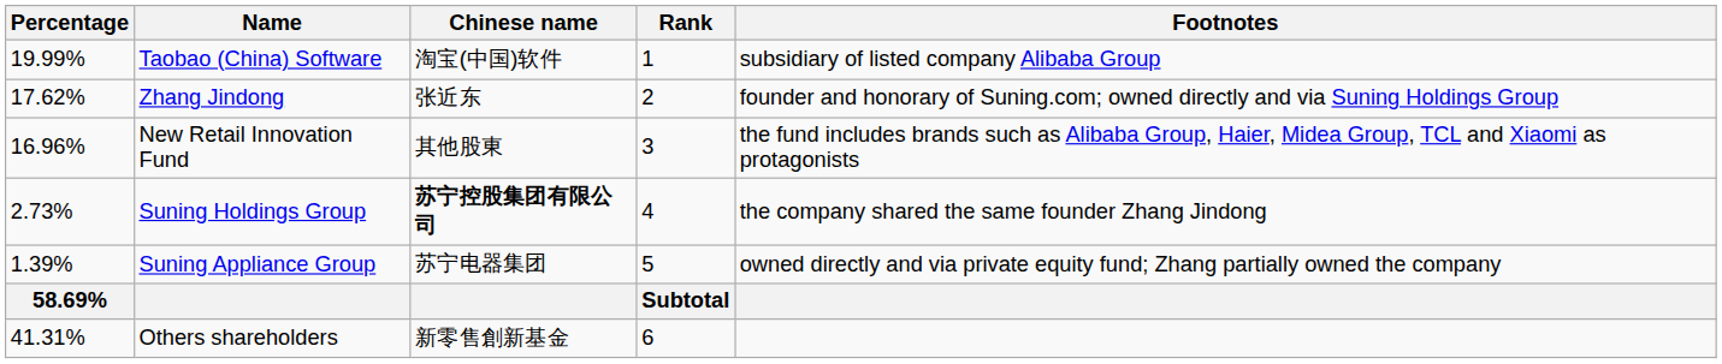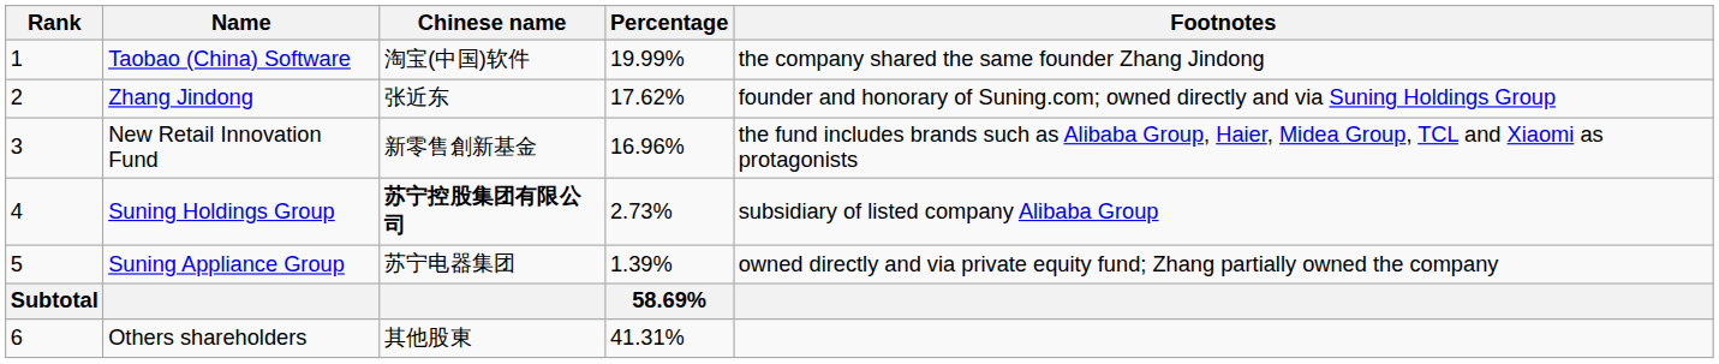columns swapped: Rank <-> Percentage
Taobao (China) Software | Footnotes: subsidiary of listed company Alibaba Group -> the company shared the same founder Zhang Jindong
New Retail Innovation Fund | Chinese name: 其他股東 -> 新零售創新基金
Suning Holdings Group | Footnotes: the company shared the same founder Zhang Jindong -> subsidiary of listed company Alibaba Group
Others shareholders | Chinese name: 新零售創新基金 -> 其他股東
